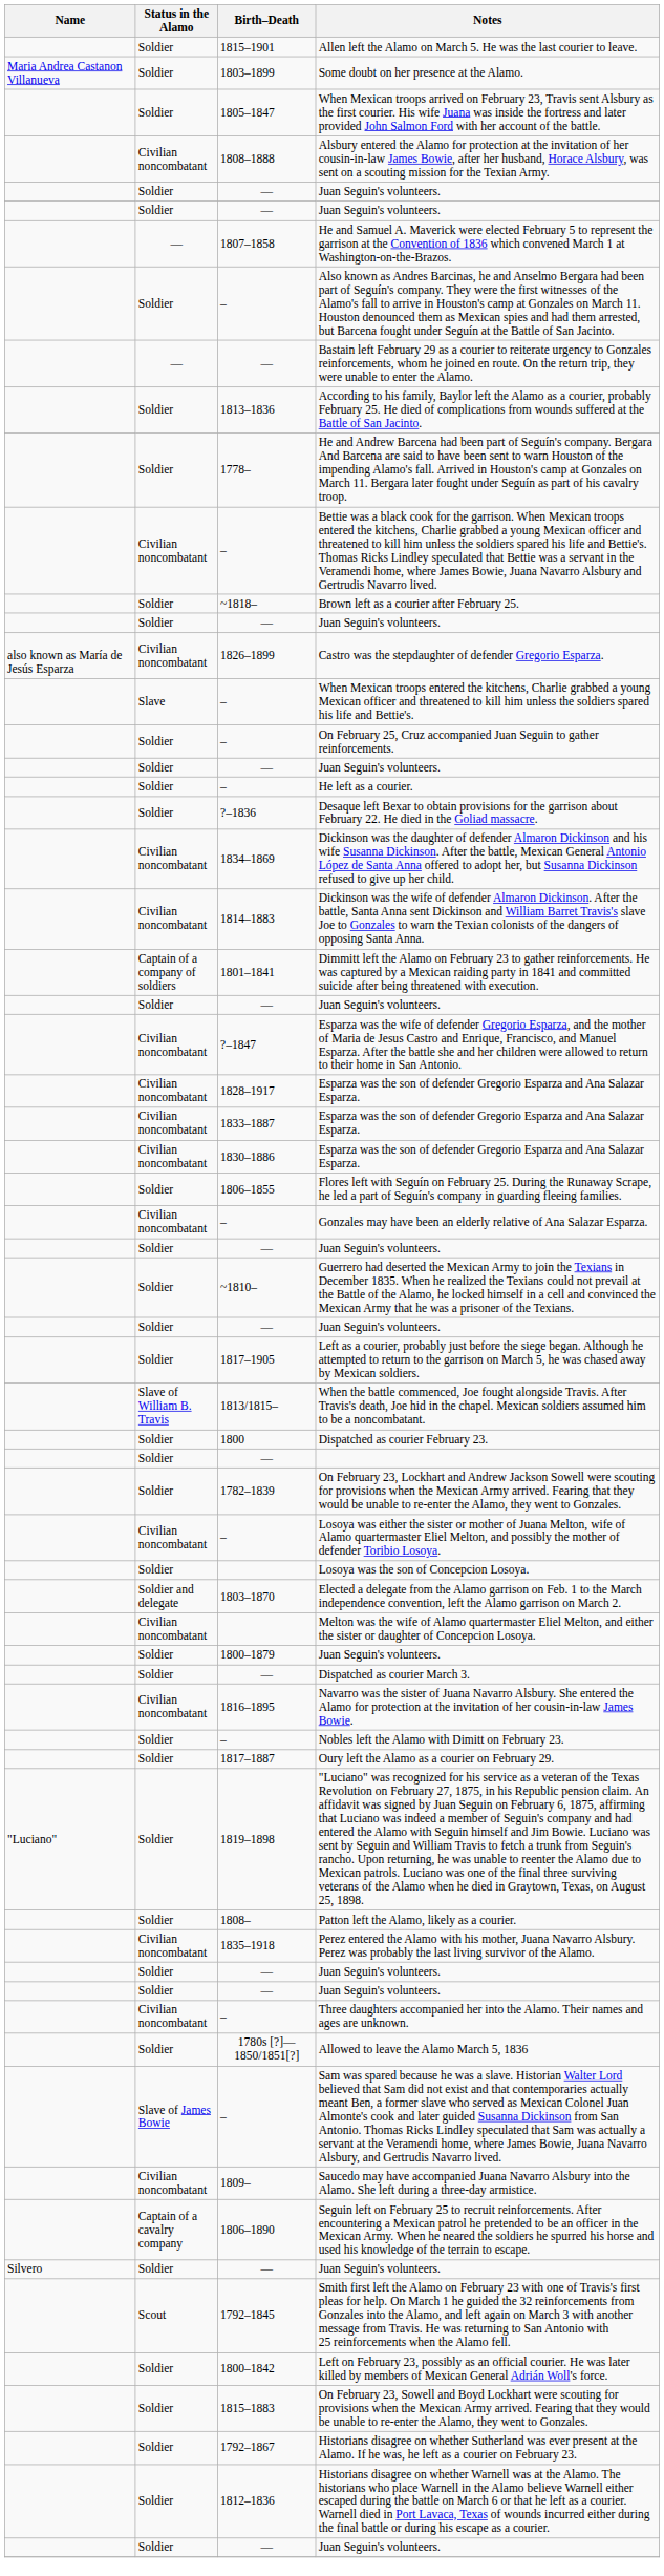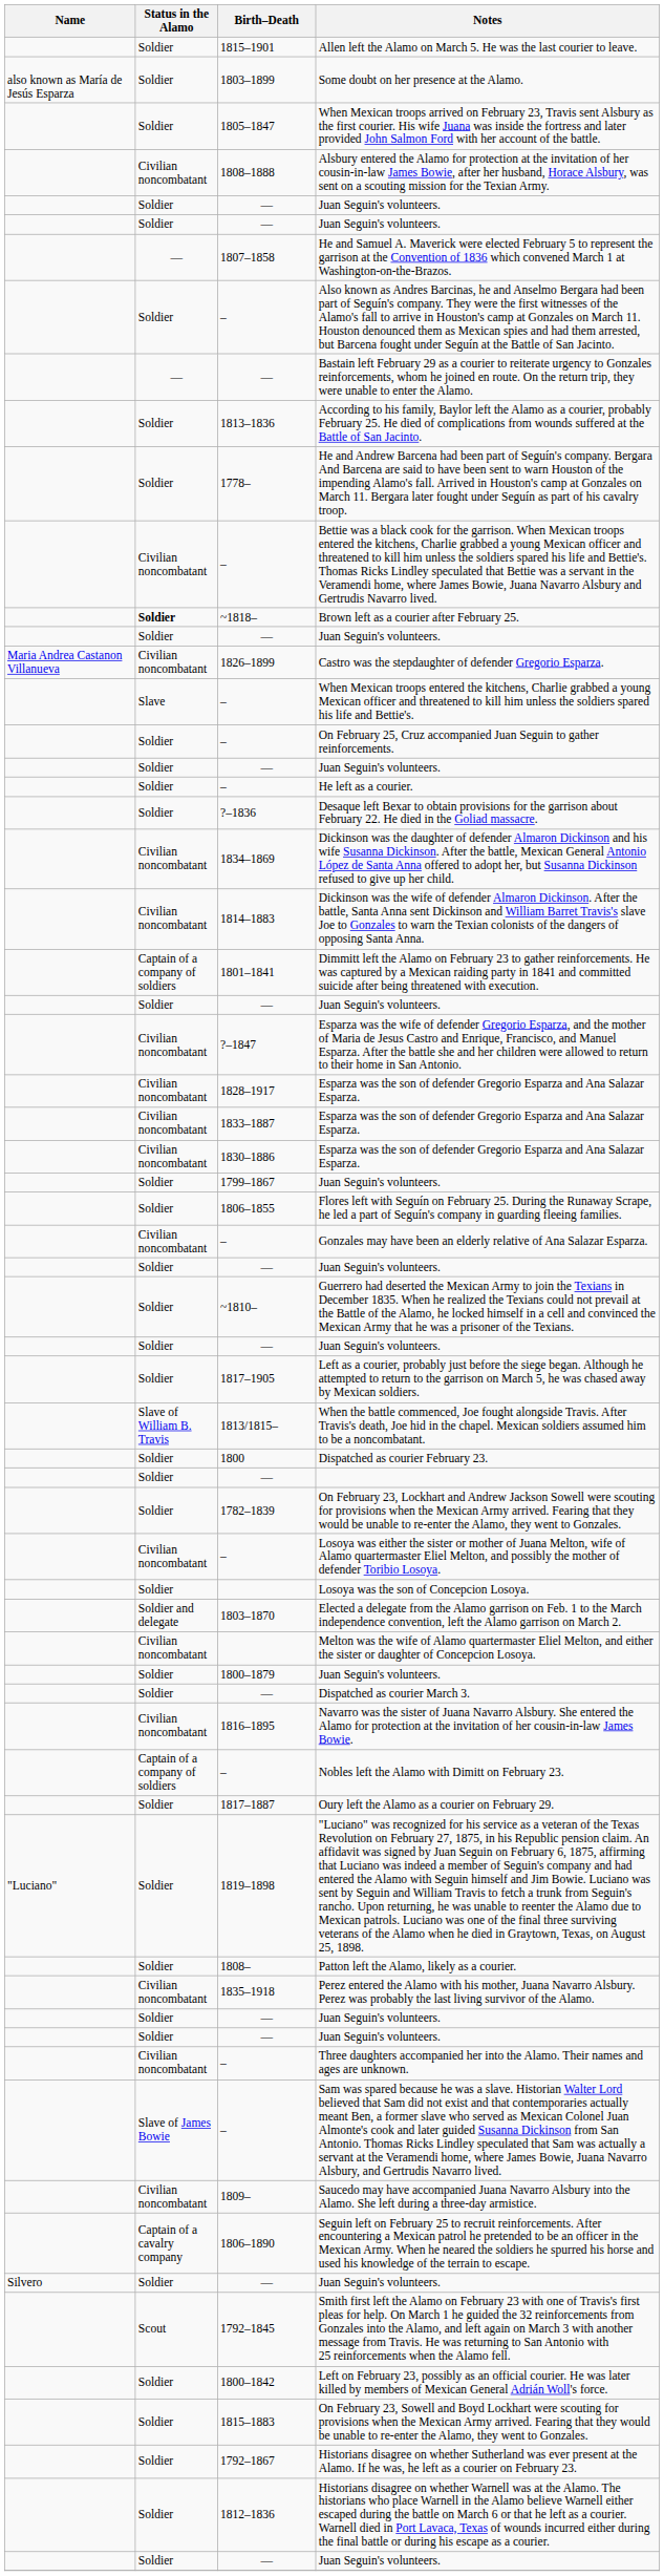Some doubt on her presence at the Alamo. | Name: Maria Andrea Castanon Villanueva -> also known as María de Jesús Esparza
Brown left as a courier after February 25. | Status in the Alamo: normal -> bold
Castro was the stepdaughter of defender Gregorio Esparza. | Name: also known as María de Jesús Esparza -> Maria Andrea Castanon Villanueva
+ row: Soldier | 1799–1867 | Juan Seguin's volunteers.
Nobles left the Alamo with Dimitt on February 23. | Status in the Alamo: Soldier -> Captain of a company of soldiers
- row: Soldier | 1780s [?]— 1850/1851[?] | Allowed to leave the Alamo March 5, 1836
